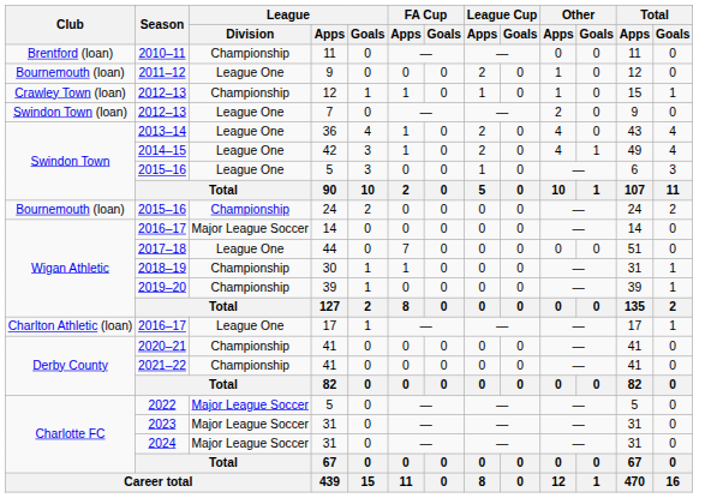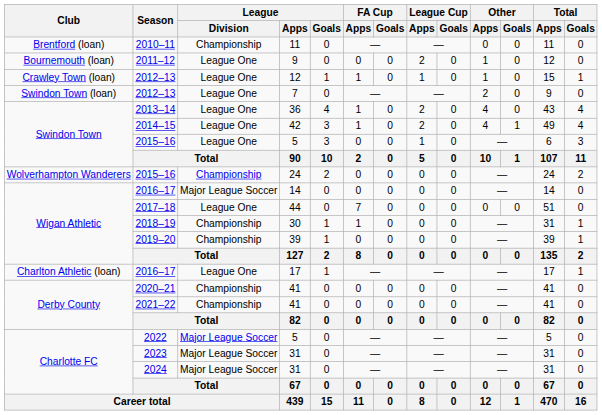2012–13 / 12 | League / Division: Championship -> League One
2015–16 / 24 | Club: Bournemouth (loan) -> Wolverhampton Wanderers
